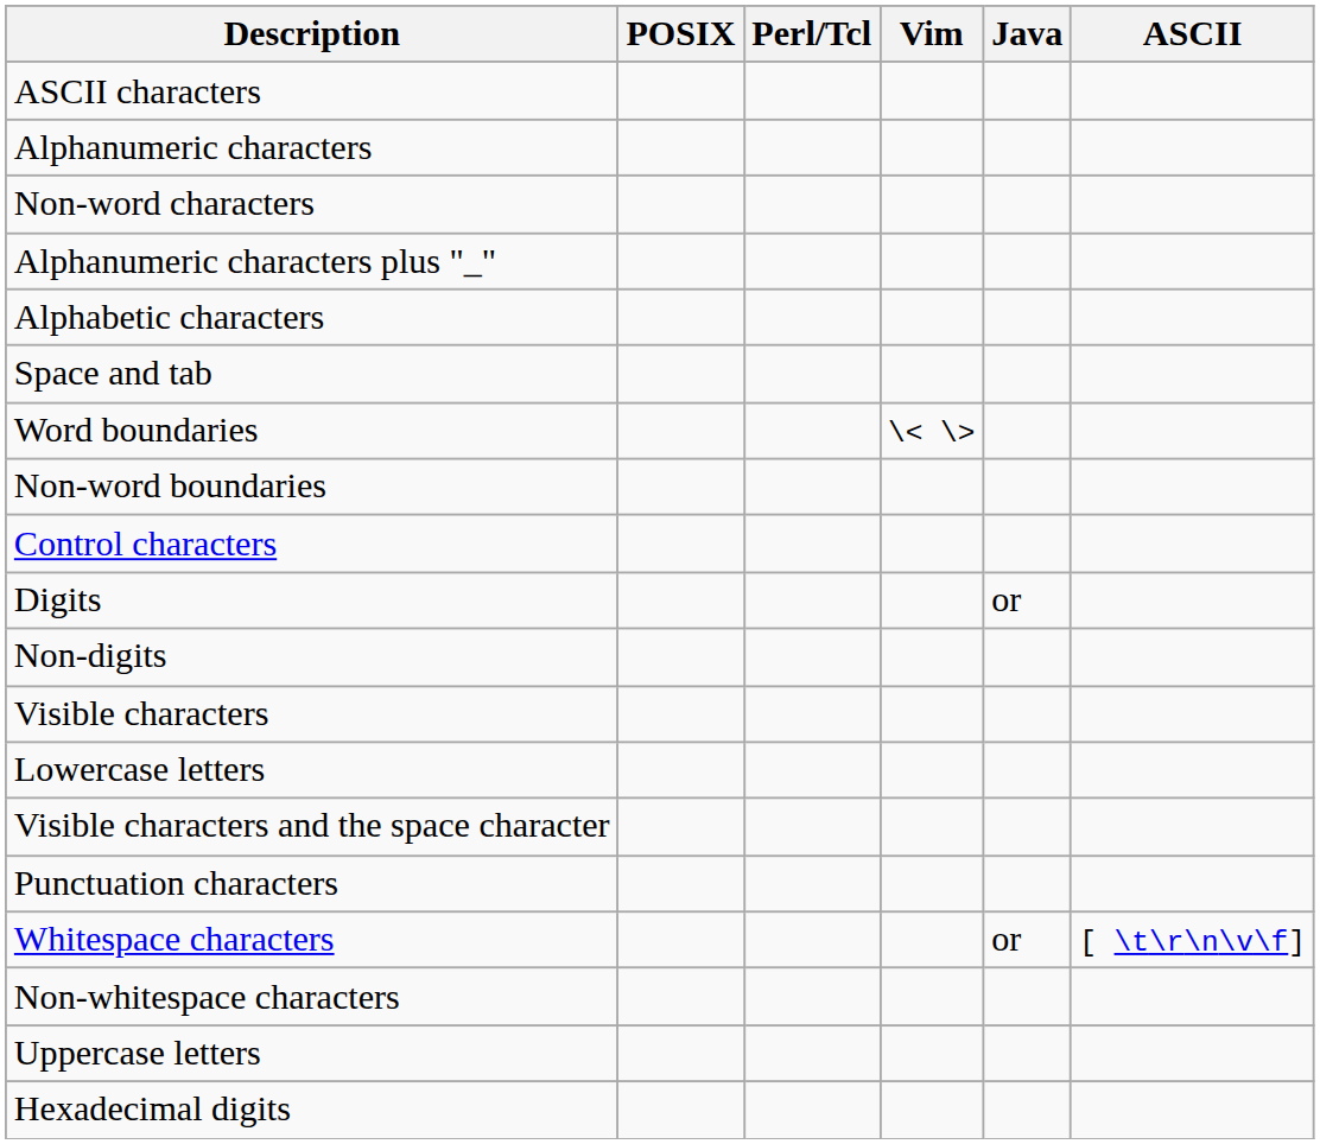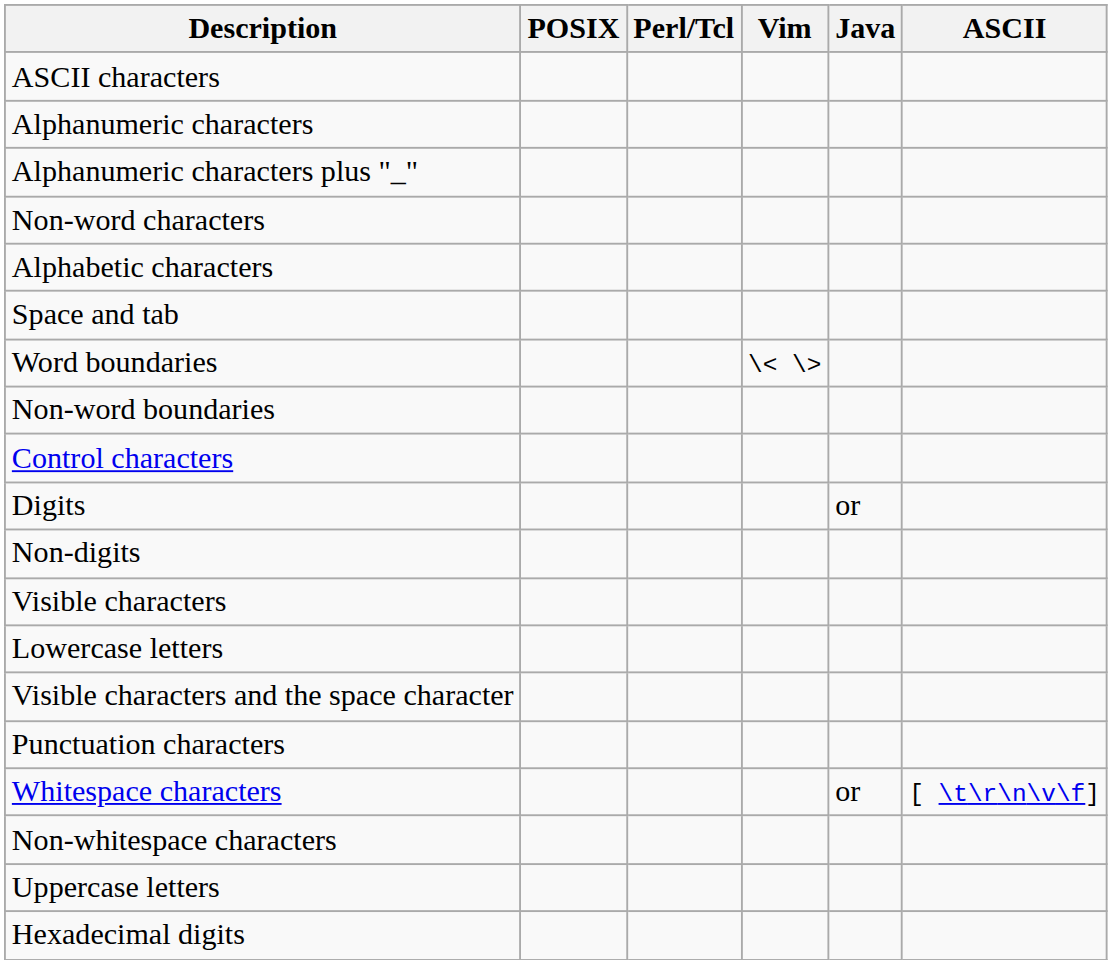rows swapped: Alphanumeric characters plus "_" <-> Non-word characters
